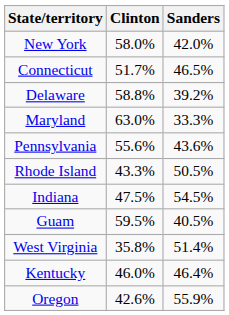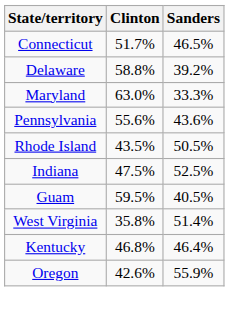- row: New York | 58.0% | 42.0%
Rhode Island | Clinton: 43.3% -> 43.5%
Indiana | Sanders: 54.5% -> 52.5%
Kentucky | Clinton: 46.0% -> 46.8%
